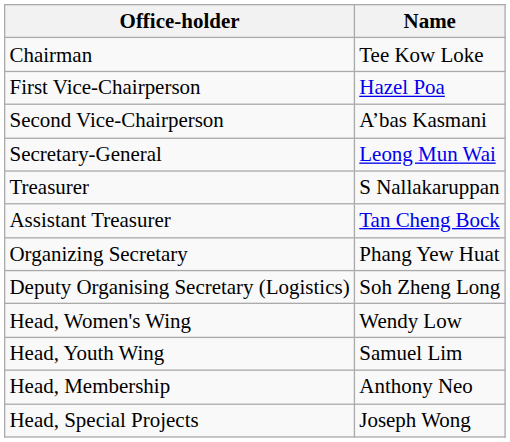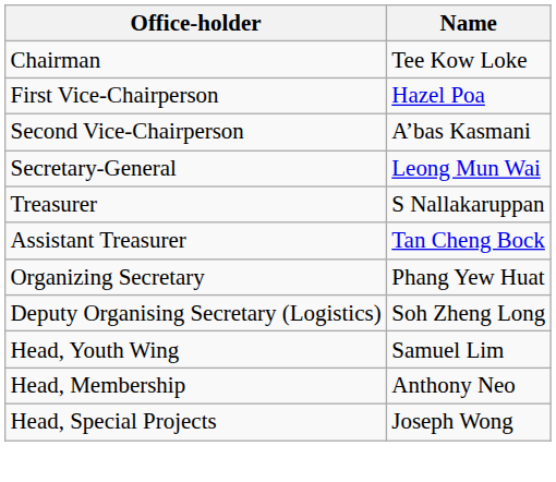- row: Head, Women's Wing | Wendy Low
